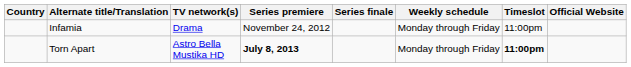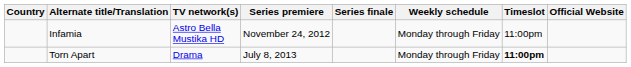Infamia | TV network(s): Drama -> Astro Bella Mustika HD
Torn Apart | TV network(s): Astro Bella Mustika HD -> Drama
Torn Apart | Series premiere: bold -> normal
